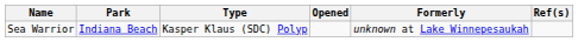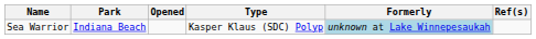columns swapped: Type <-> Opened
Sea Warrior | Formerly: no background -> lightblue background
